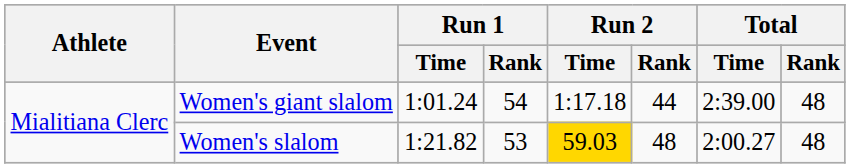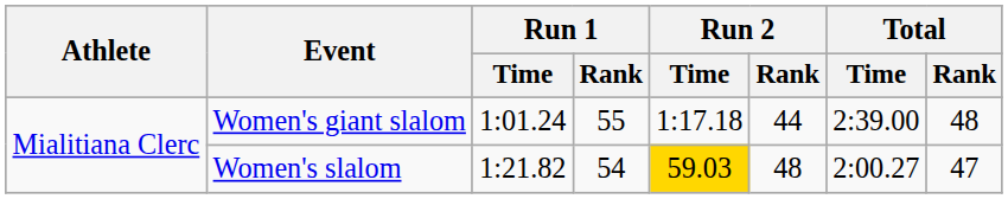Women's giant slalom | Run 1 / Rank: 54 -> 55
Women's slalom | Run 1 / Rank: 53 -> 54
Women's slalom | Total / Rank: 48 -> 47
